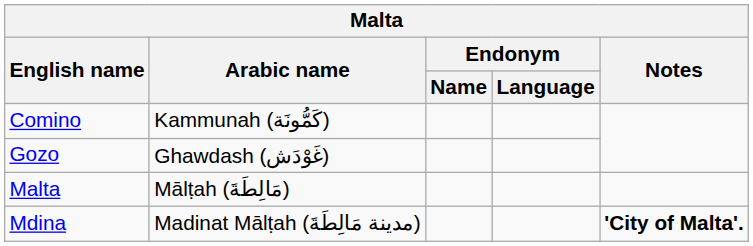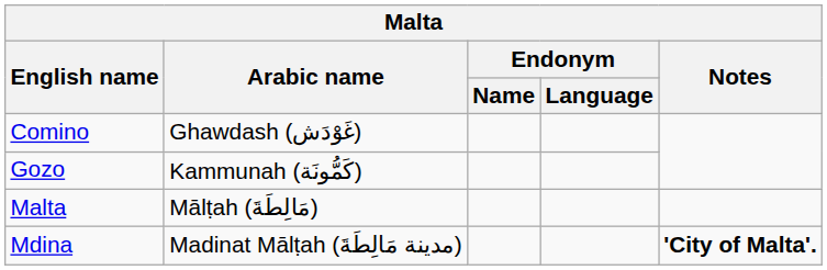Comino | Arabic name: Kammunah (كَمُّونَة) -> Ghawdash (غَوْدَش)
Gozo | Arabic name: Ghawdash (غَوْدَش) -> Kammunah (كَمُّونَة)
